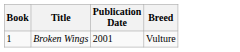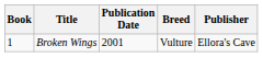+ column: Publisher | Ellora's Cave
